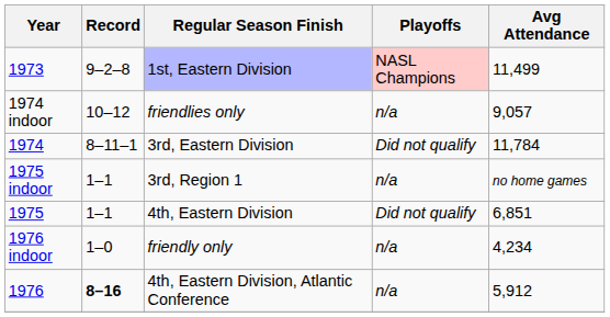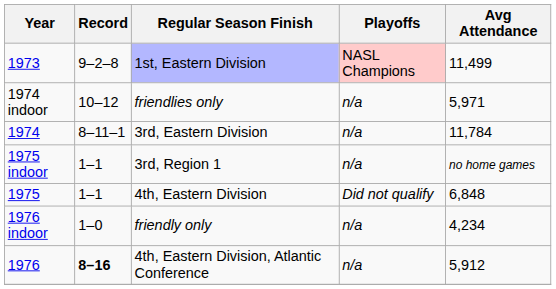friendlies only | Avg Attendance: 9,057 -> 5,971
3rd, Eastern Division | Playoffs: Did not qualify -> n/a
4th, Eastern Division | Avg Attendance: 6,851 -> 6,848
